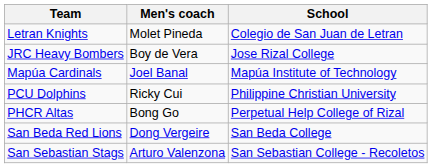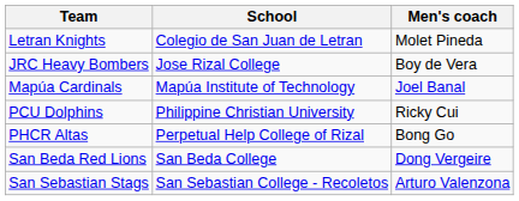columns swapped: School <-> Men's coach
